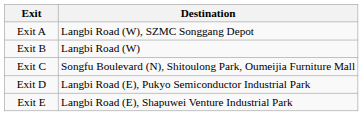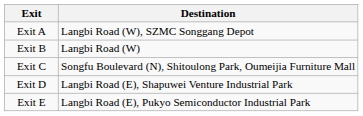Exit D | Destination: Langbi Road (E), Pukyo Semiconductor Industrial Park -> Langbi Road (E), Shapuwei Venture Industrial Park
Exit E | Destination: Langbi Road (E), Shapuwei Venture Industrial Park -> Langbi Road (E), Pukyo Semiconductor Industrial Park
